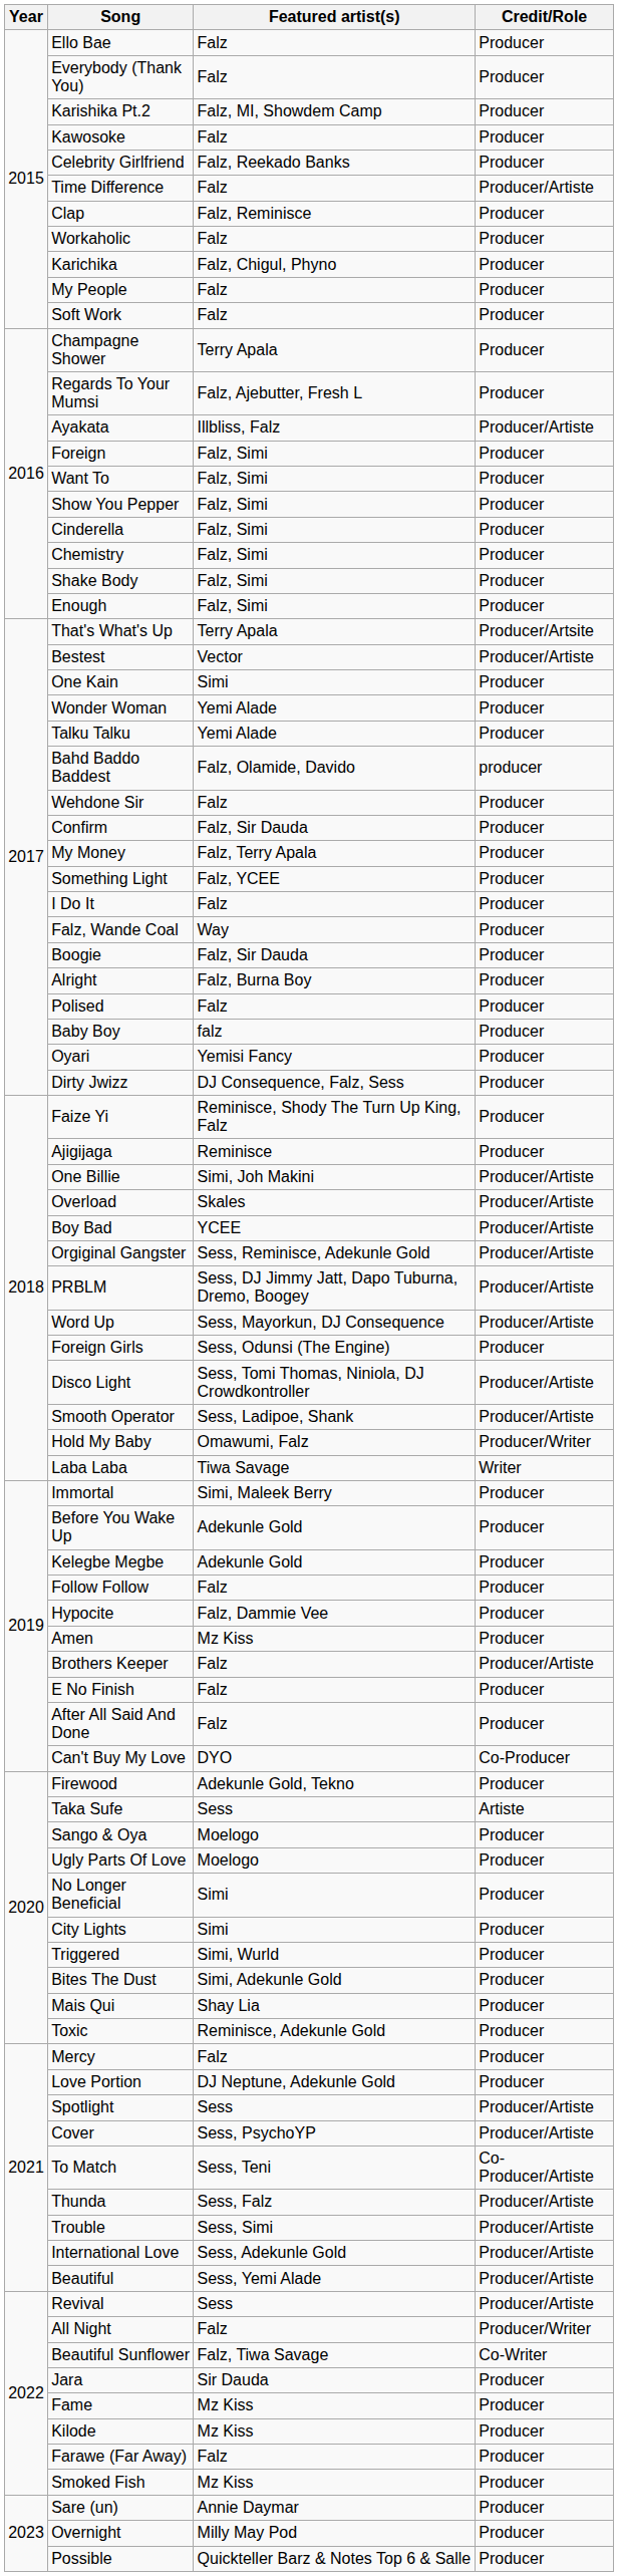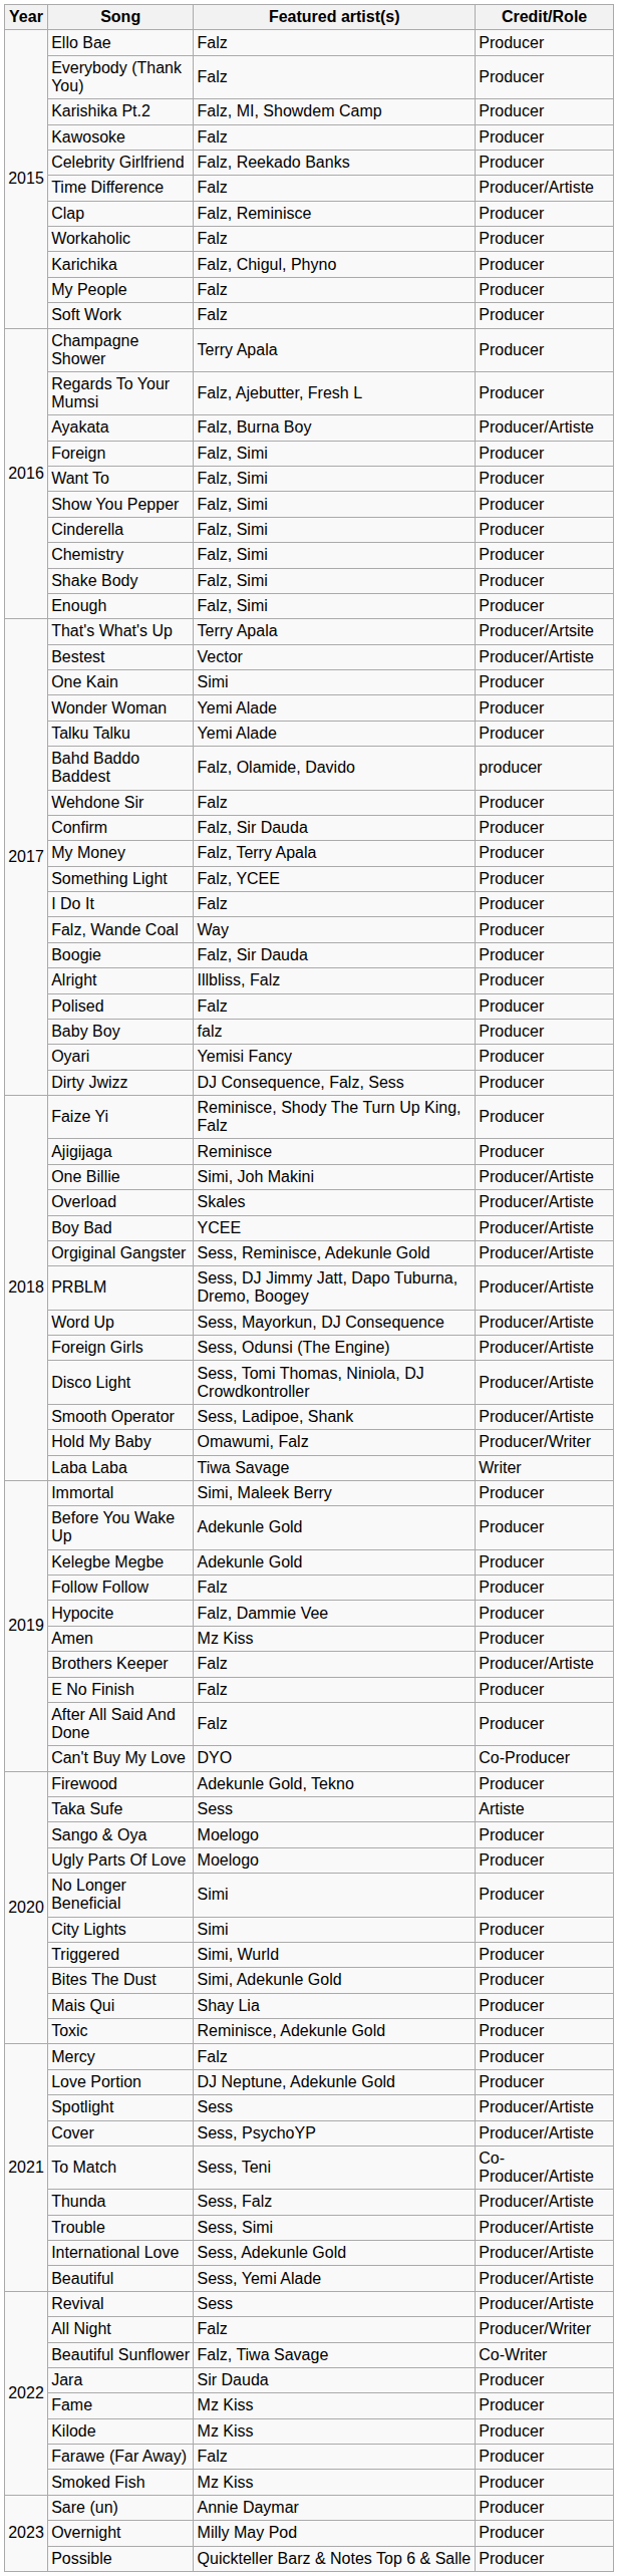Ayakata | Featured artist(s): Illbliss, Falz -> Falz, Burna Boy
Alright | Featured artist(s): Falz, Burna Boy -> Illbliss, Falz
Foreign Girls | Credit/Role: Producer -> Producer/Artiste
